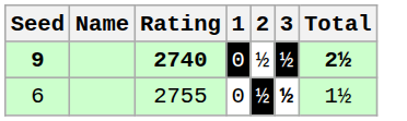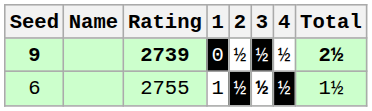+ column: 4 | ½ | ½
9 | Rating: 2740 -> 2739
6 | 1: 0 -> 1
